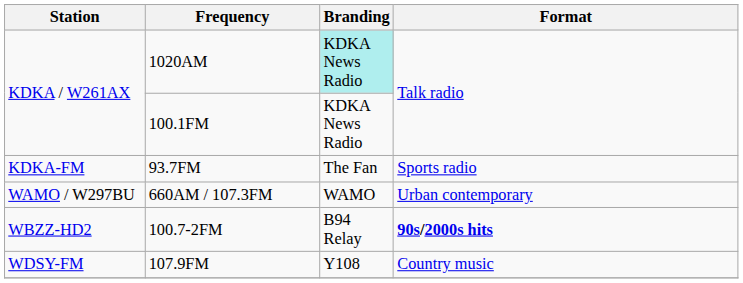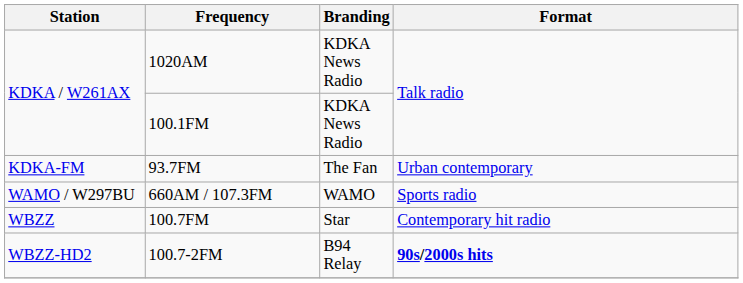1020AM | Branding: paleturquoise background -> no background
93.7FM | Format: Sports radio -> Urban contemporary
660AM / 107.3FM | Format: Urban contemporary -> Sports radio
+ row: WBZZ | 100.7FM | Star | Contemporary hit radio
- row: WDSY-FM | 107.9FM | Y108 | Country music
